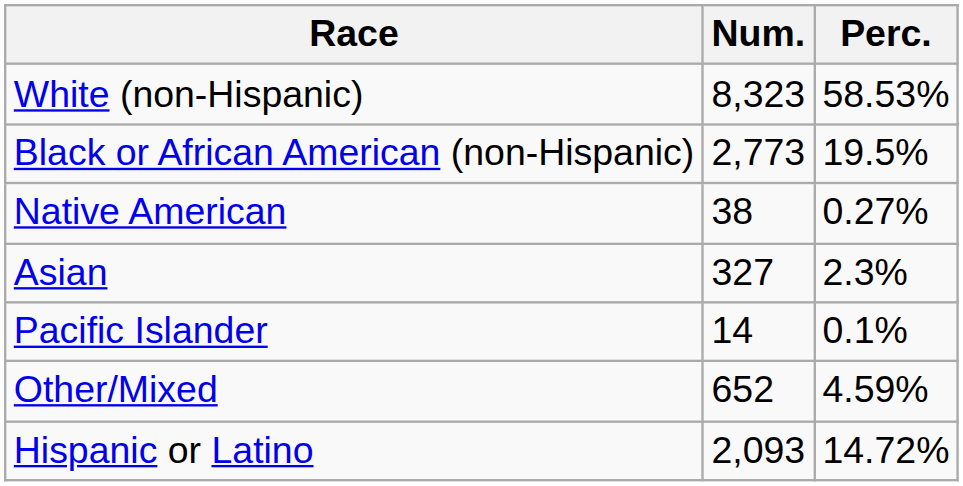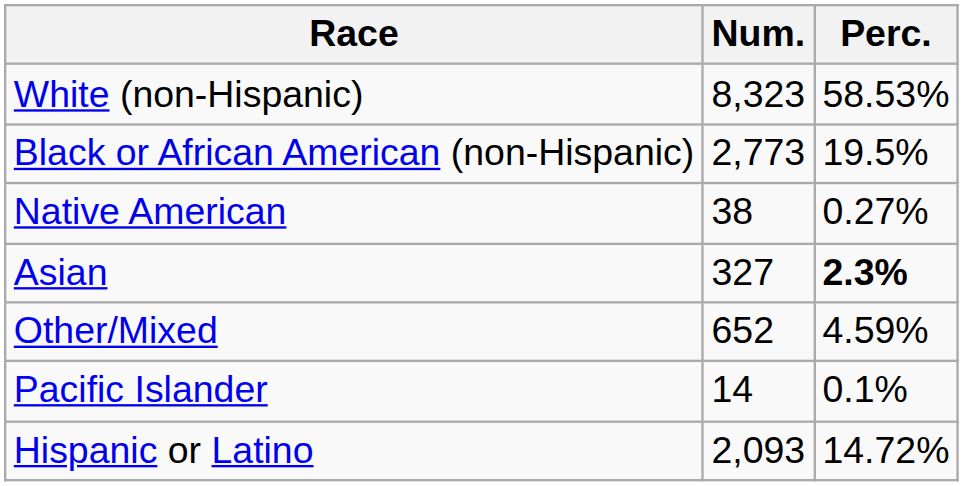Asian | Perc.: normal -> bold
rows swapped: Pacific Islander <-> Other/Mixed
